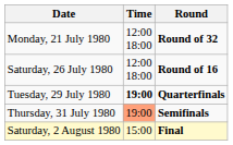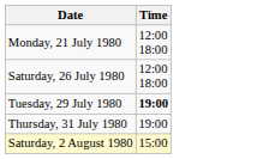- column: Round | Round of 32 | Round of 16 | Quarterfinals | Semifinals | Final
Thursday, 31 July 1980 | Time: lightsalmon background -> no background
